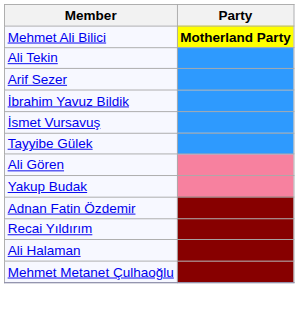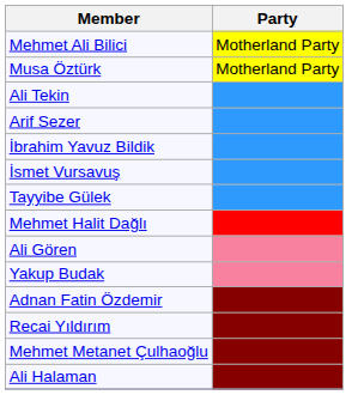Mehmet Ali Bilici | Party: bold -> normal
+ row: Musa Öztürk | Motherland Party
+ row: Mehmet Halit Dağlı
rows swapped: Ali Halaman <-> Mehmet Metanet Çulhaoğlu
